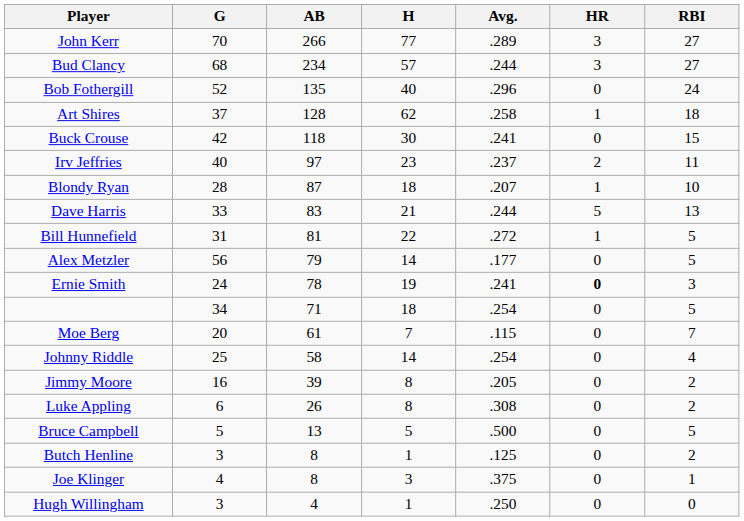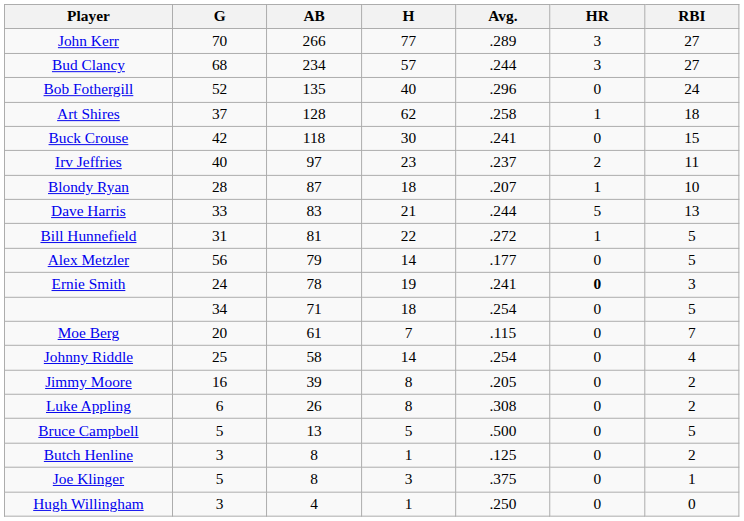Joe Klinger | G: 4 -> 5
